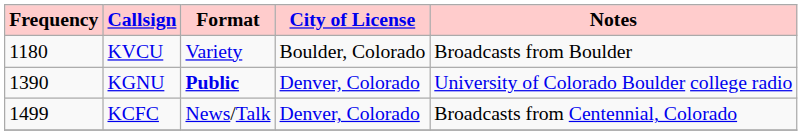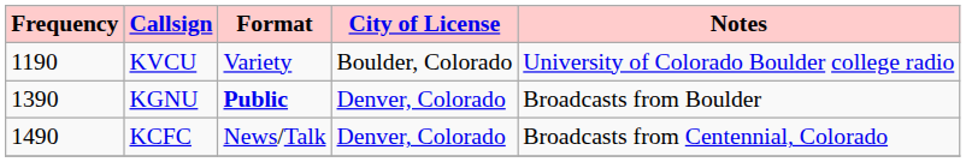KVCU | Frequency: 1180 -> 1190
KVCU | Notes: Broadcasts from Boulder -> University of Colorado Boulder college radio
KGNU | Notes: University of Colorado Boulder college radio -> Broadcasts from Boulder
KCFC | Frequency: 1499 -> 1490
